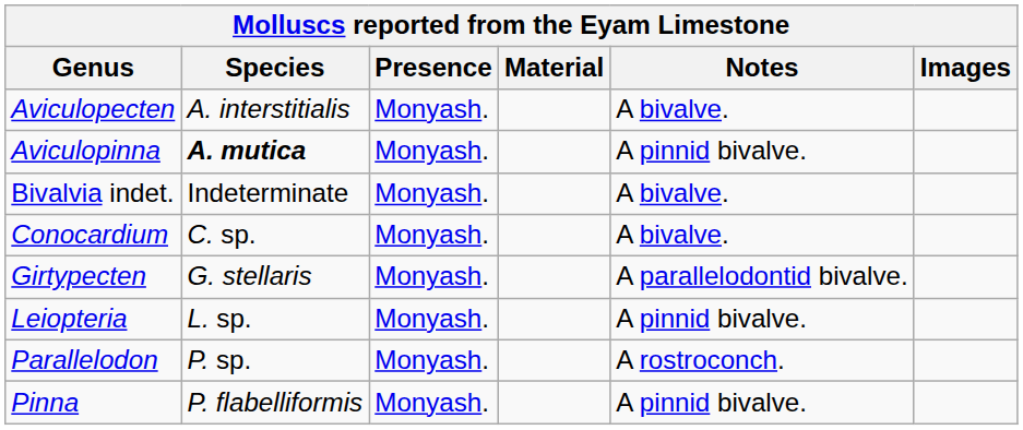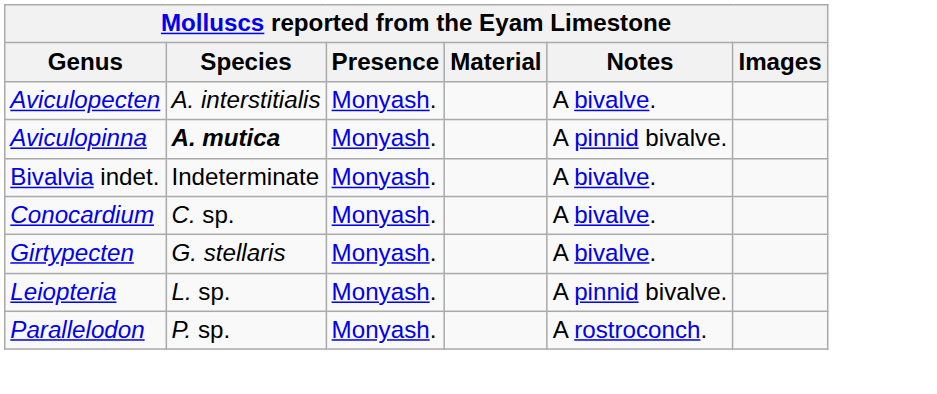Girtypecten | Notes: A parallelodontid bivalve. -> A bivalve.
- row: Pinna | P. flabelliformis | Monyash. | A pinnid bivalve.
